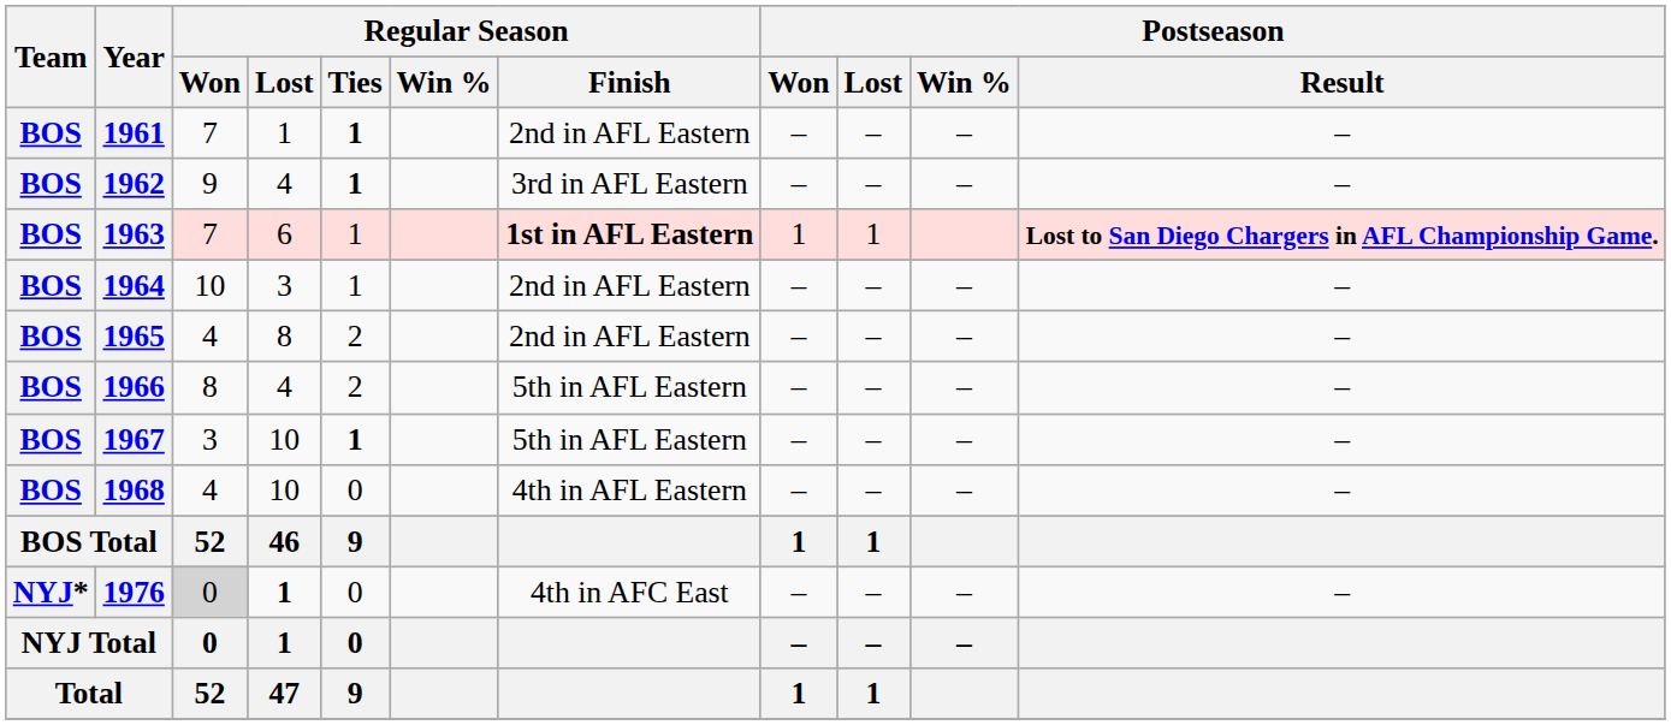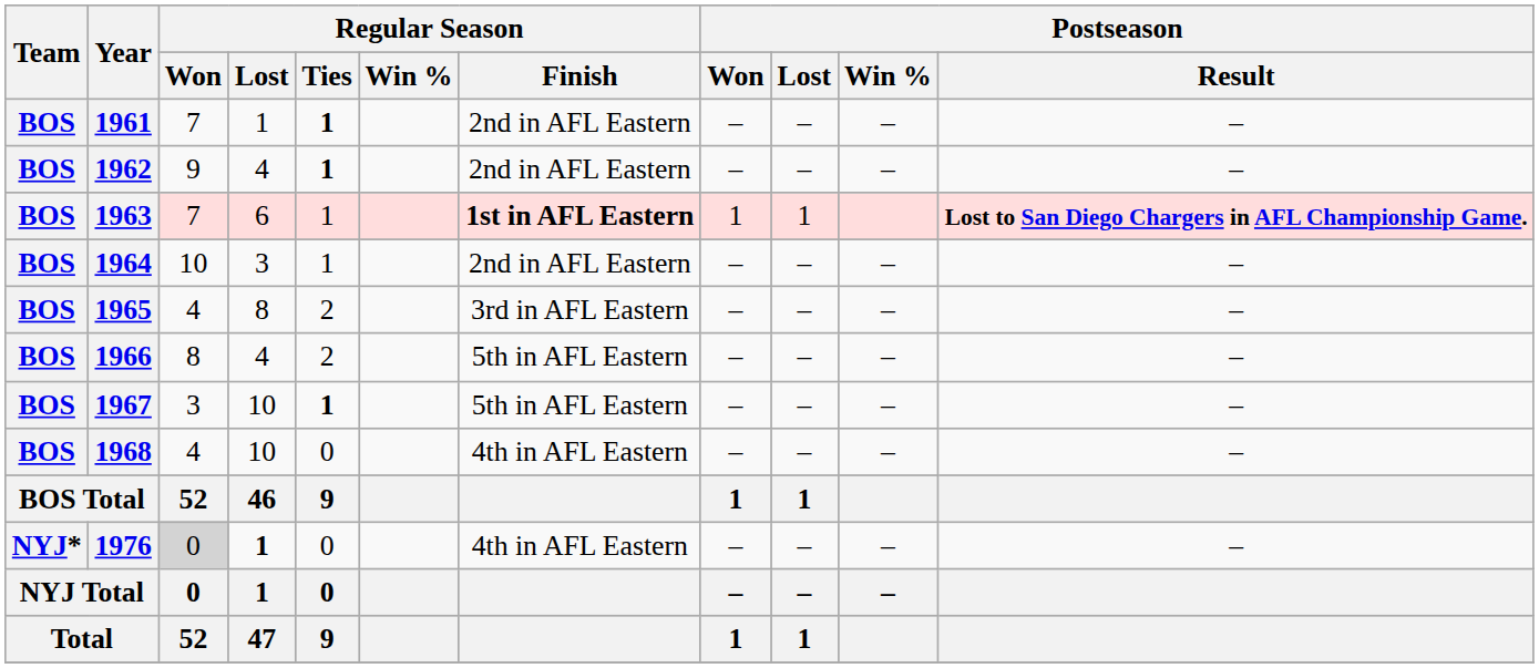1962 | Regular Season / Finish: 3rd in AFL Eastern -> 2nd in AFL Eastern
1965 | Regular Season / Finish: 2nd in AFL Eastern -> 3rd in AFL Eastern
1976 | Regular Season / Finish: 4th in AFC East -> 4th in AFL Eastern
